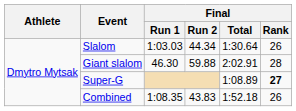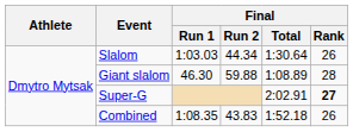Giant slalom | Final / Total: 2:02.91 -> 1:08.89
Super-G | Final / Total: 1:08.89 -> 2:02.91
